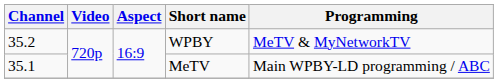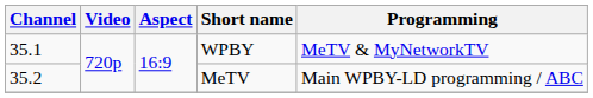WPBY | Channel: 35.2 -> 35.1
MeTV | Channel: 35.1 -> 35.2
